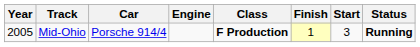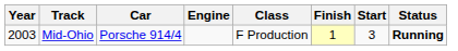Mid-Ohio | Year: 2005 -> 2003
Mid-Ohio | Class: bold -> normal
